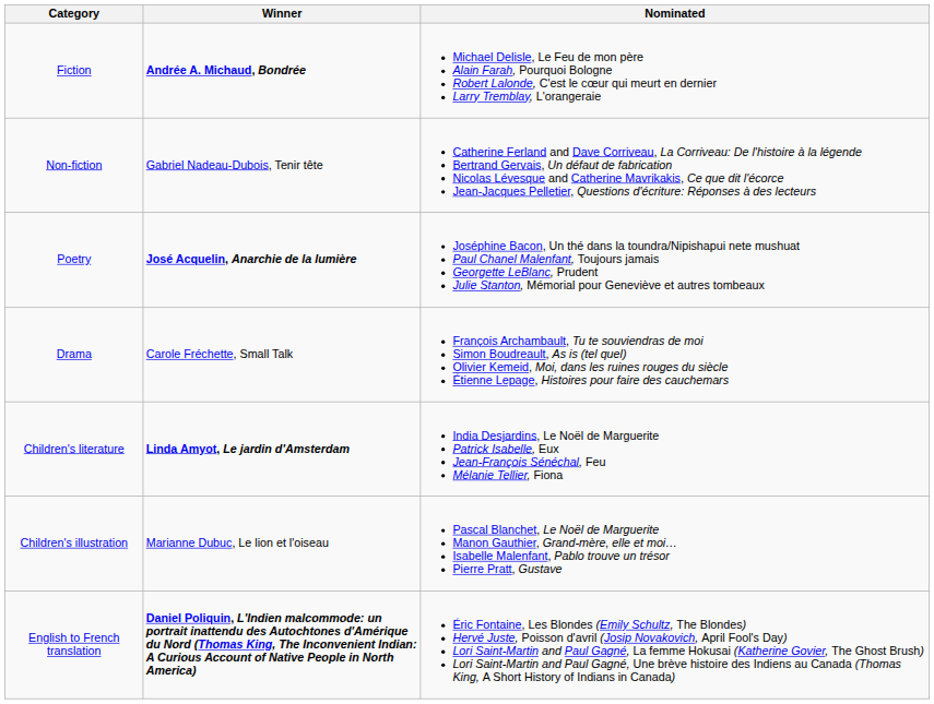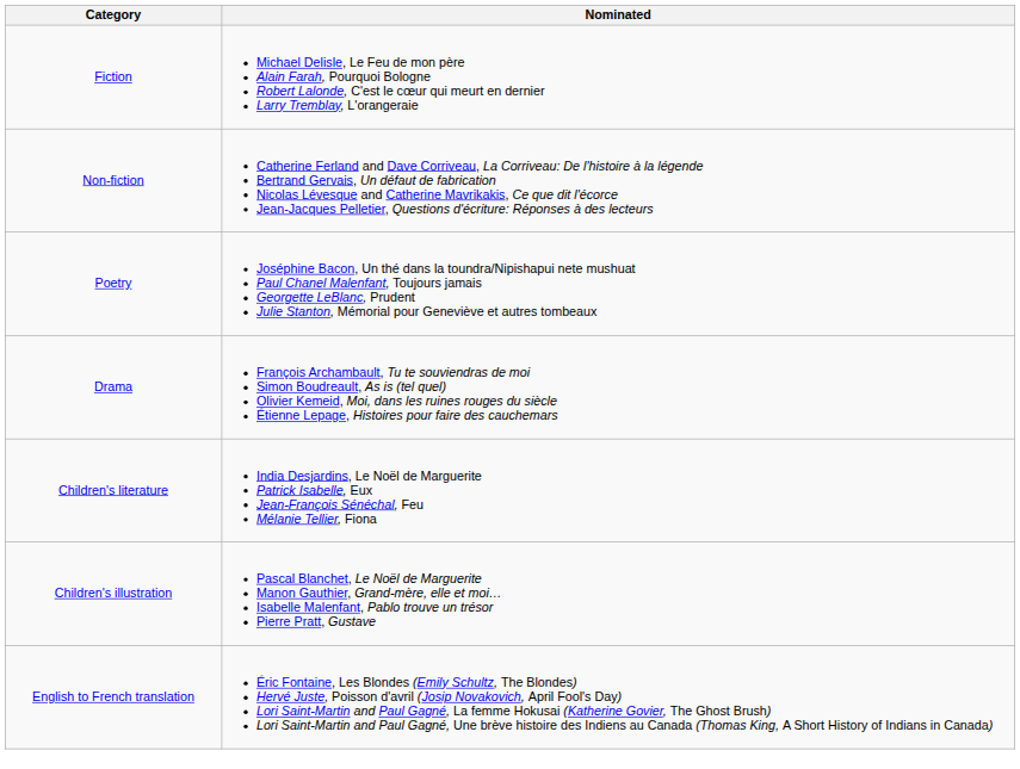- column: Winner | Andrée A. Michaud, Bondrée | Gabriel Nadeau-Dubois, Tenir tête | José Acquelin, Anarchie de la lumière | Carole Fréchette, Small Talk | Linda Amyot, Le jardin d'Amsterdam | Marianne Dubuc, Le lion et l'oiseau | Daniel Poliquin, L'Indien malcommode: un portrait inattendu des Autochtones d'Amérique du Nord (Thomas King, The Inconvenient Indian: A Curious Account of Native People in North America)
